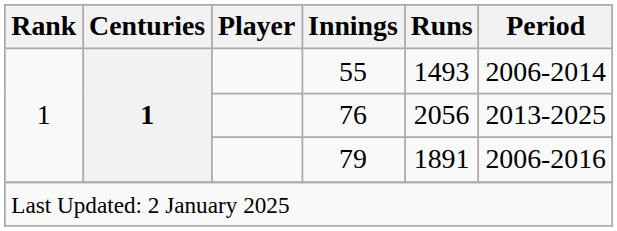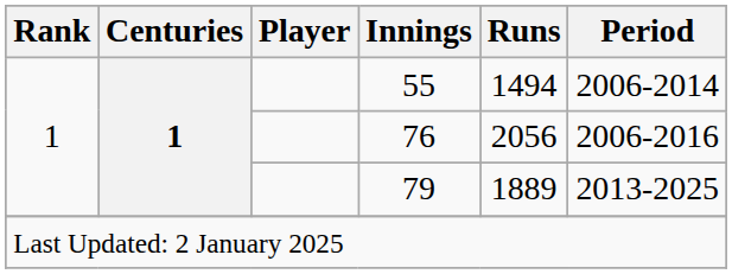55 | Runs: 1493 -> 1494
76 | Period: 2013-2025 -> 2006-2016
79 | Runs: 1891 -> 1889
79 | Period: 2006-2016 -> 2013-2025
